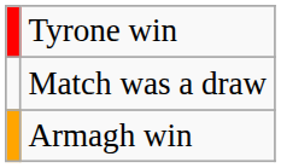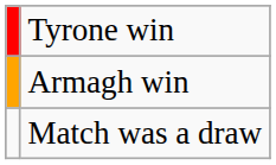rows swapped: Armagh win <-> Match was a draw
